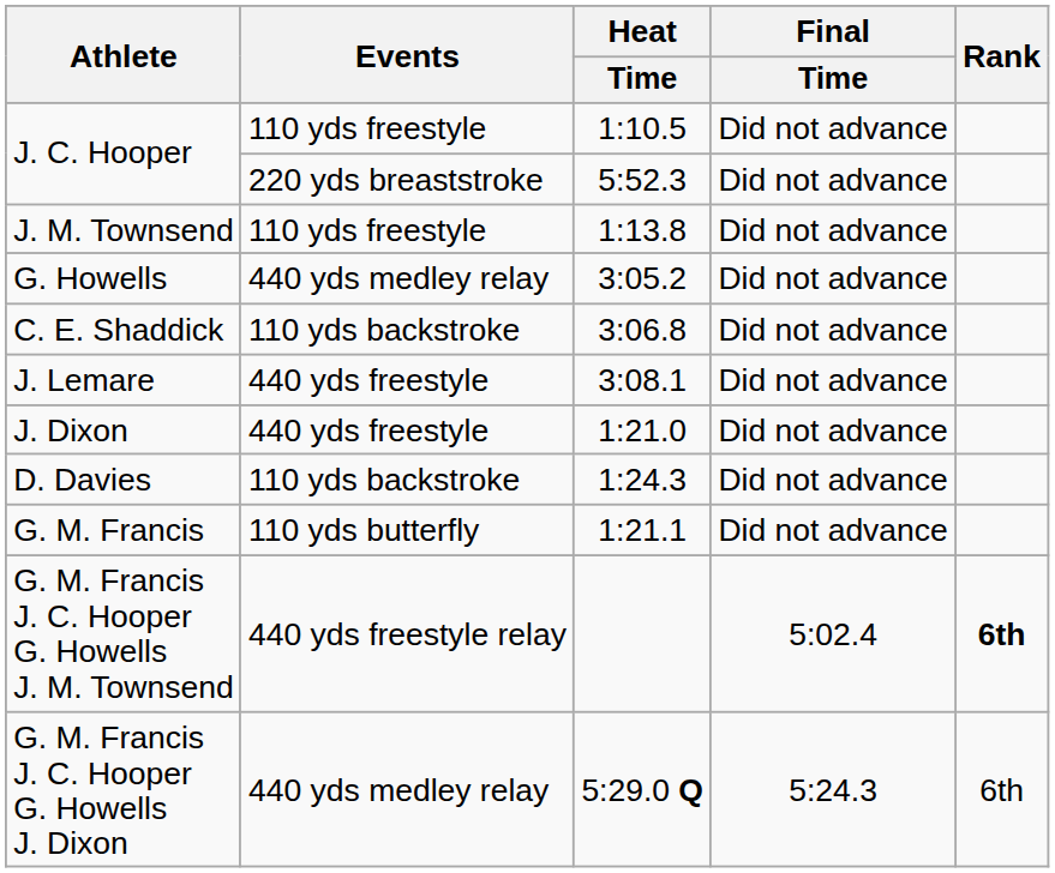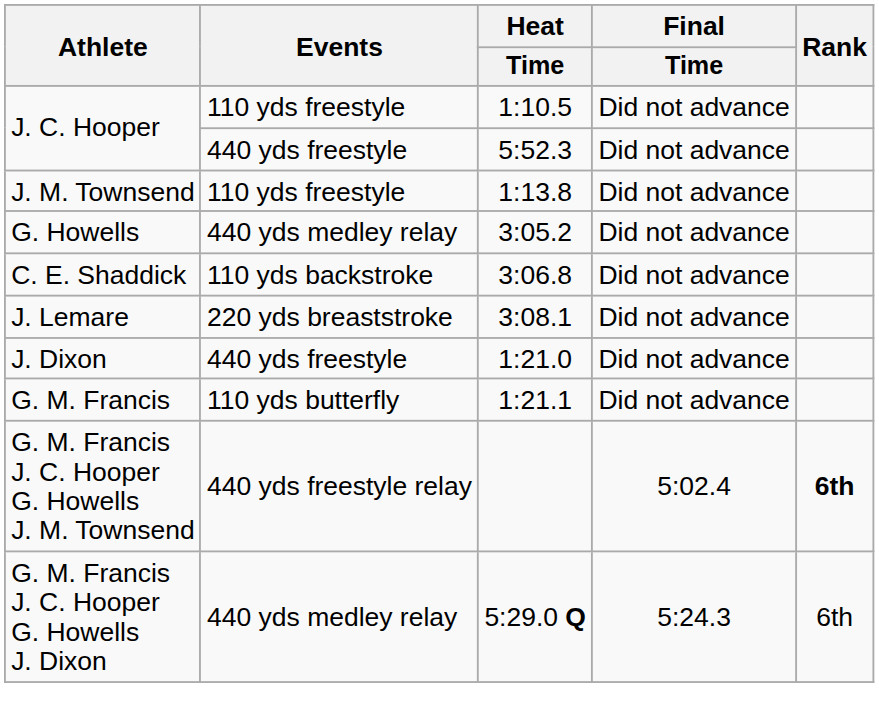J. C. Hooper / 5:52.3 | Events: 220 yds breaststroke -> 440 yds freestyle
J. Lemare | Events: 440 yds freestyle -> 220 yds breaststroke
- row: D. Davies | 110 yds backstroke | 1:24.3 | Did not advance
